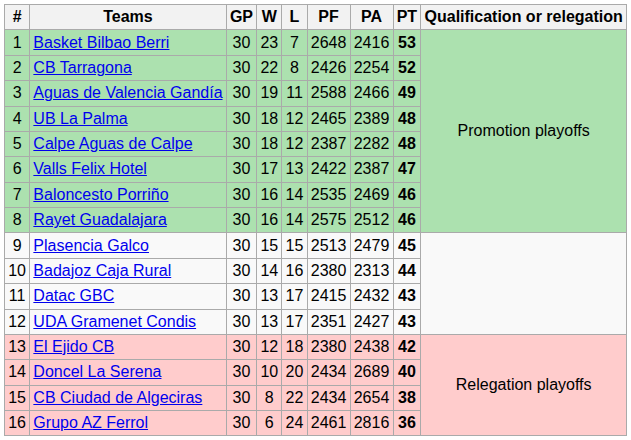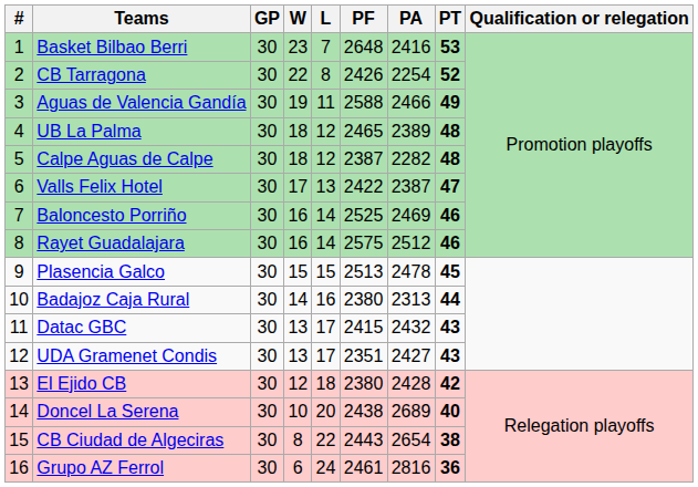Baloncesto Porriño | PF: 2535 -> 2525
Plasencia Galco | PA: 2479 -> 2478
El Ejido CB | PA: 2438 -> 2428
Doncel La Serena | PF: 2434 -> 2438
CB Ciudad de Algeciras | PF: 2434 -> 2443
